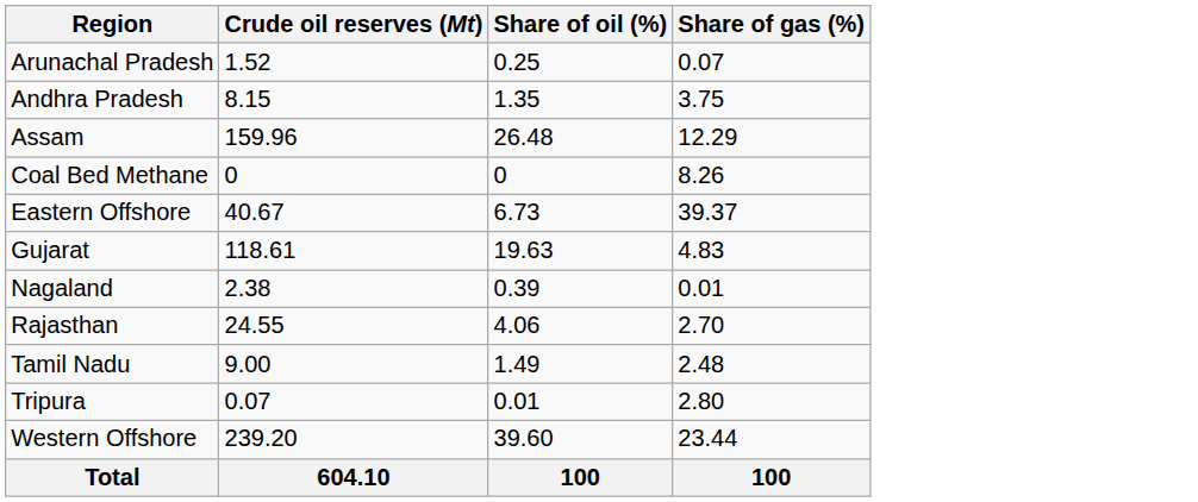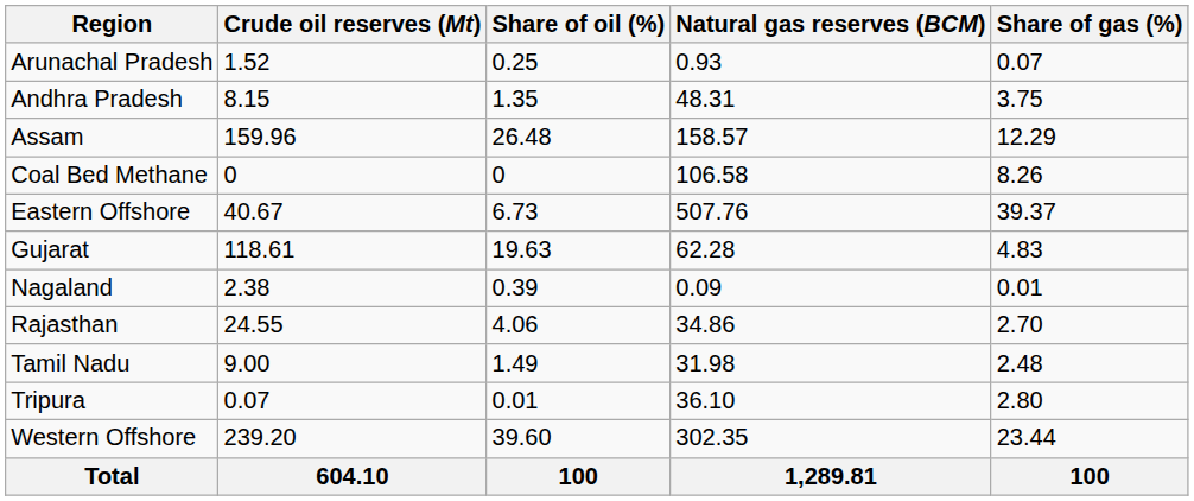+ column: Natural gas reserves (BCM) | 0.93 | 48.31 | 158.57 | 106.58 | 507.76 | 62.28 | 0.09 | 34.86 | 31.98 | 36.10 | 302.35 | 1,289.81
